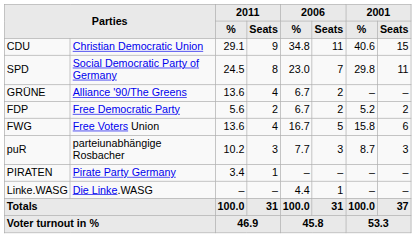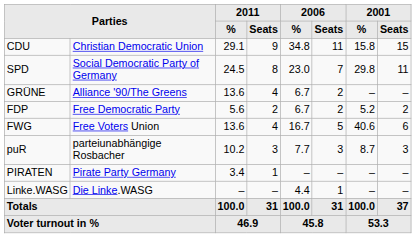CDU | column 7: 40.6 -> 15.8
FWG | column 7: 15.8 -> 40.6
